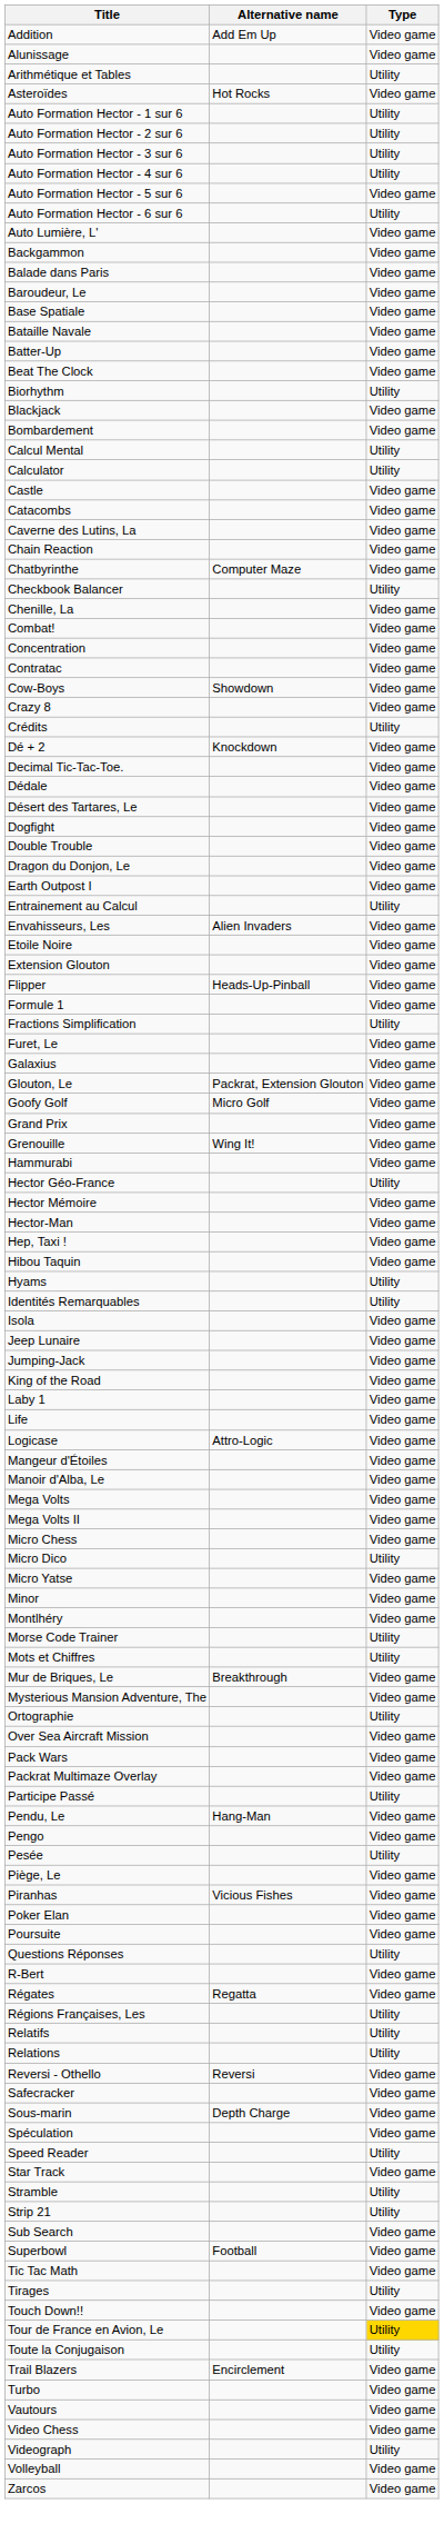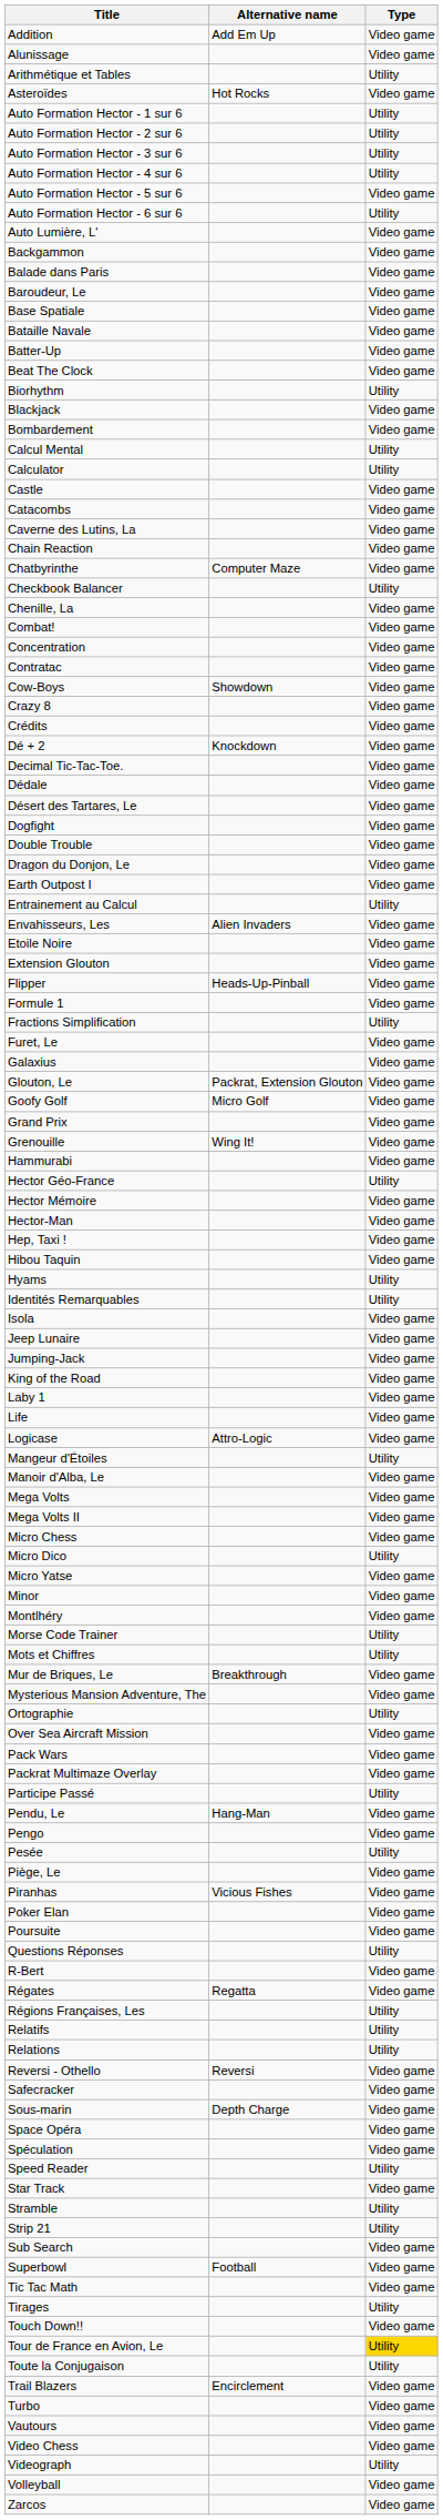Crédits | Type: Utility -> Video game
Mangeur d'Étoiles | Type: Video game -> Utility
+ row: Space Opéra | Video game
